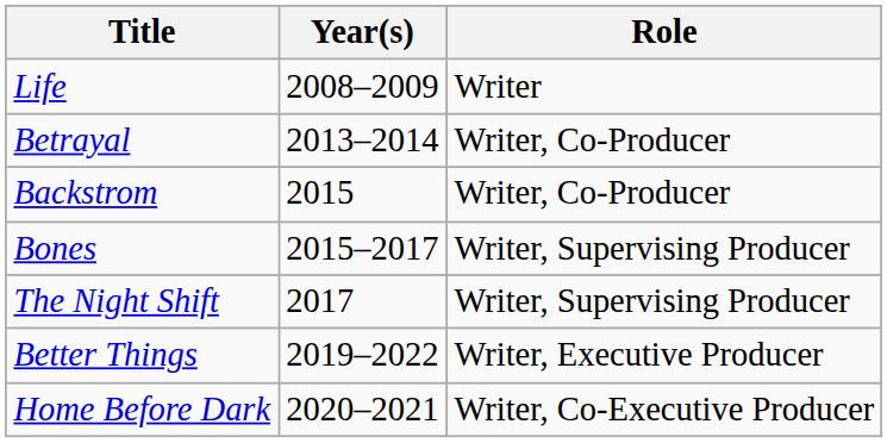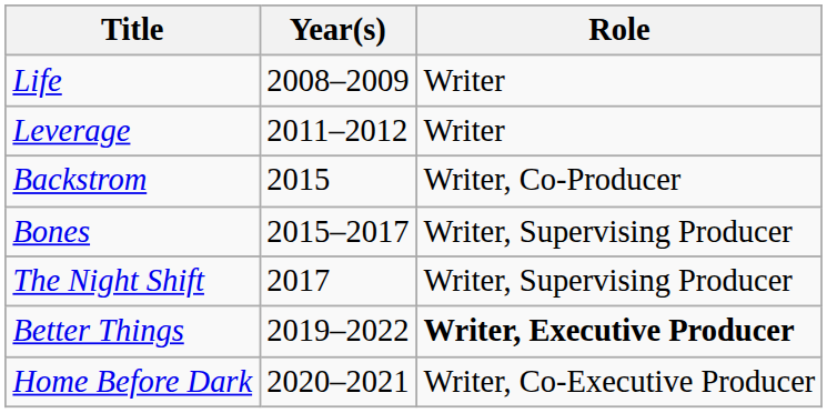+ row: Leverage | 2011–2012 | Writer
- row: Betrayal | 2013–2014 | Writer, Co-Producer
Better Things | Role: normal -> bold
